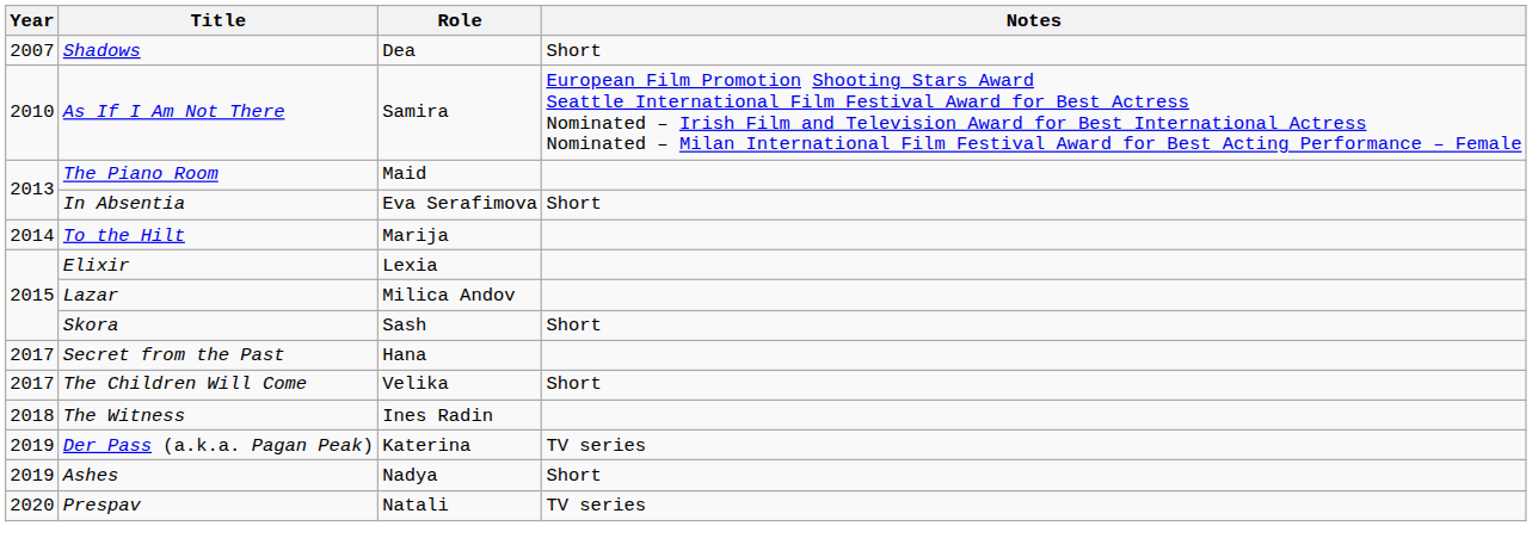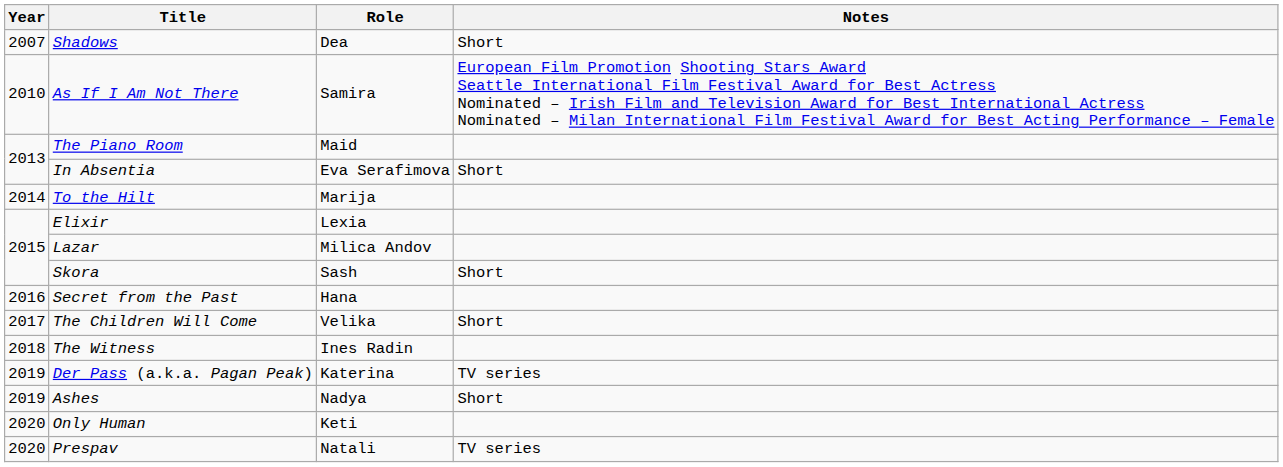Secret from the Past | Year: 2017 -> 2016
+ row: 2020 | Only Human | Keti
